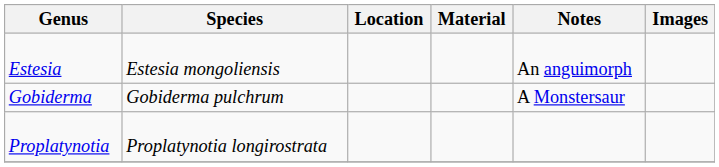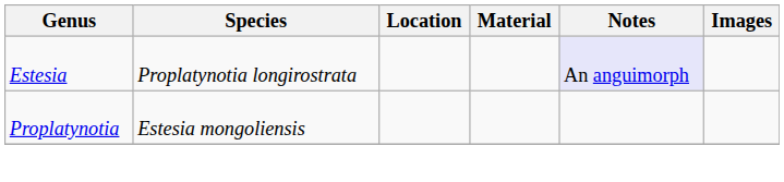Estesia | Species: Estesia mongoliensis -> Proplatynotia longirostrata
Estesia | Notes: no background -> lavender background
- row: Gobiderma | Gobiderma pulchrum | A Monstersaur
Proplatynotia | Species: Proplatynotia longirostrata -> Estesia mongoliensis
